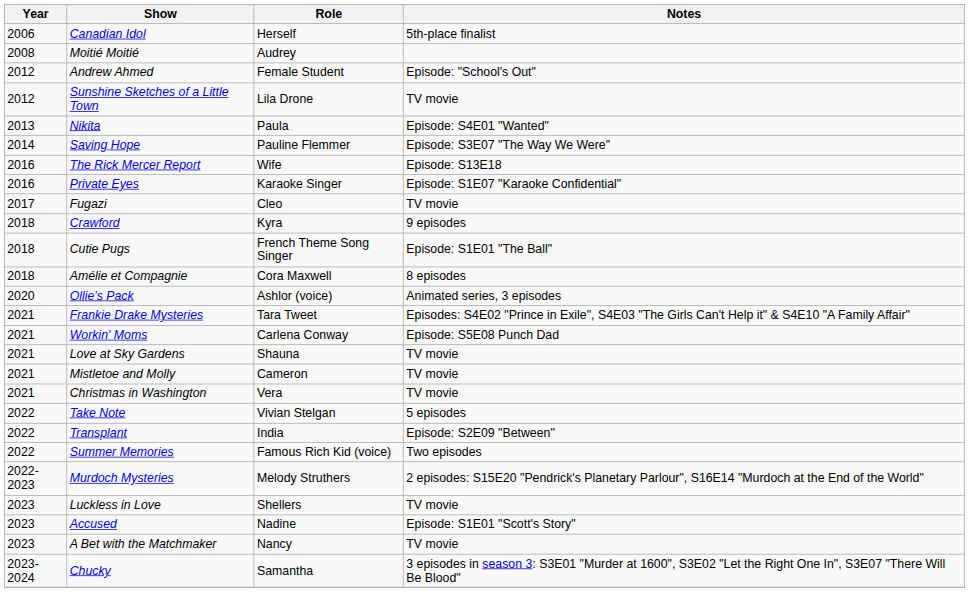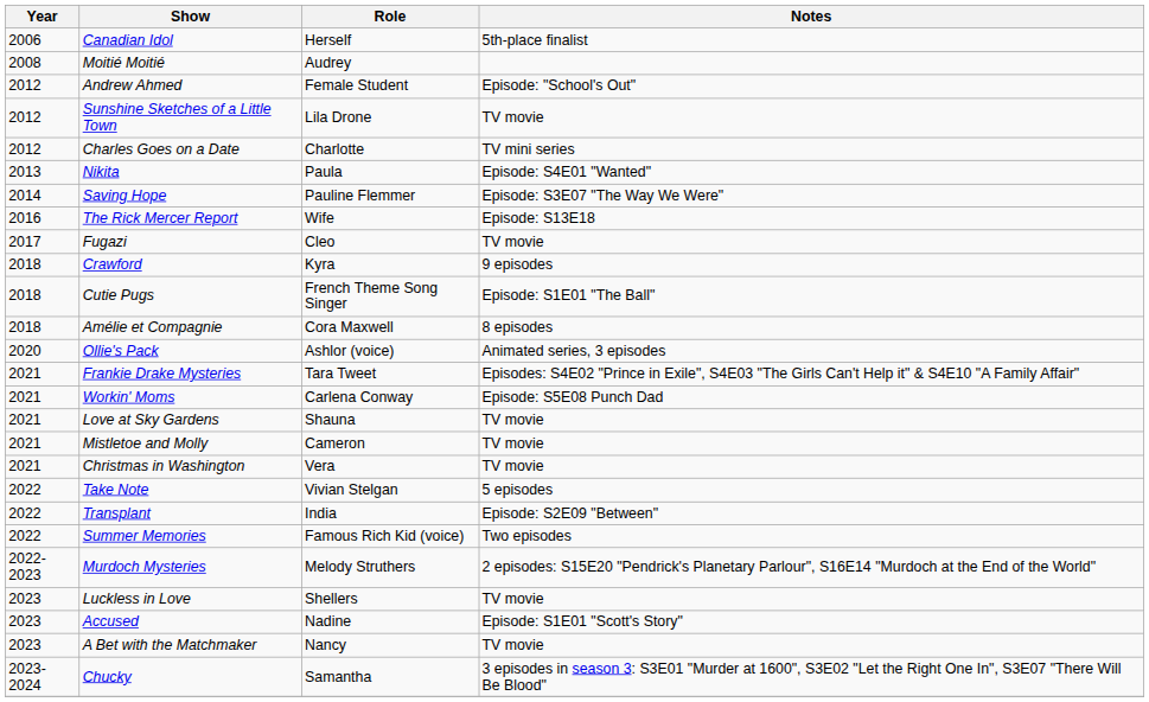+ row: 2012 | Charles Goes on a Date | Charlotte | TV mini series
- row: 2016 | Private Eyes | Karaoke Singer | Episode: S1E07 "Karaoke Confidential"
